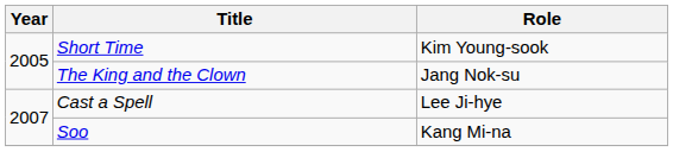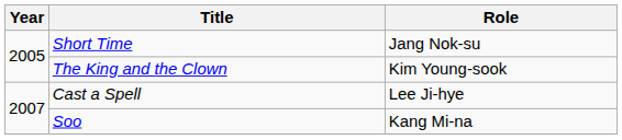Short Time | Role: Kim Young-sook -> Jang Nok-su
The King and the Clown | Role: Jang Nok-su -> Kim Young-sook
